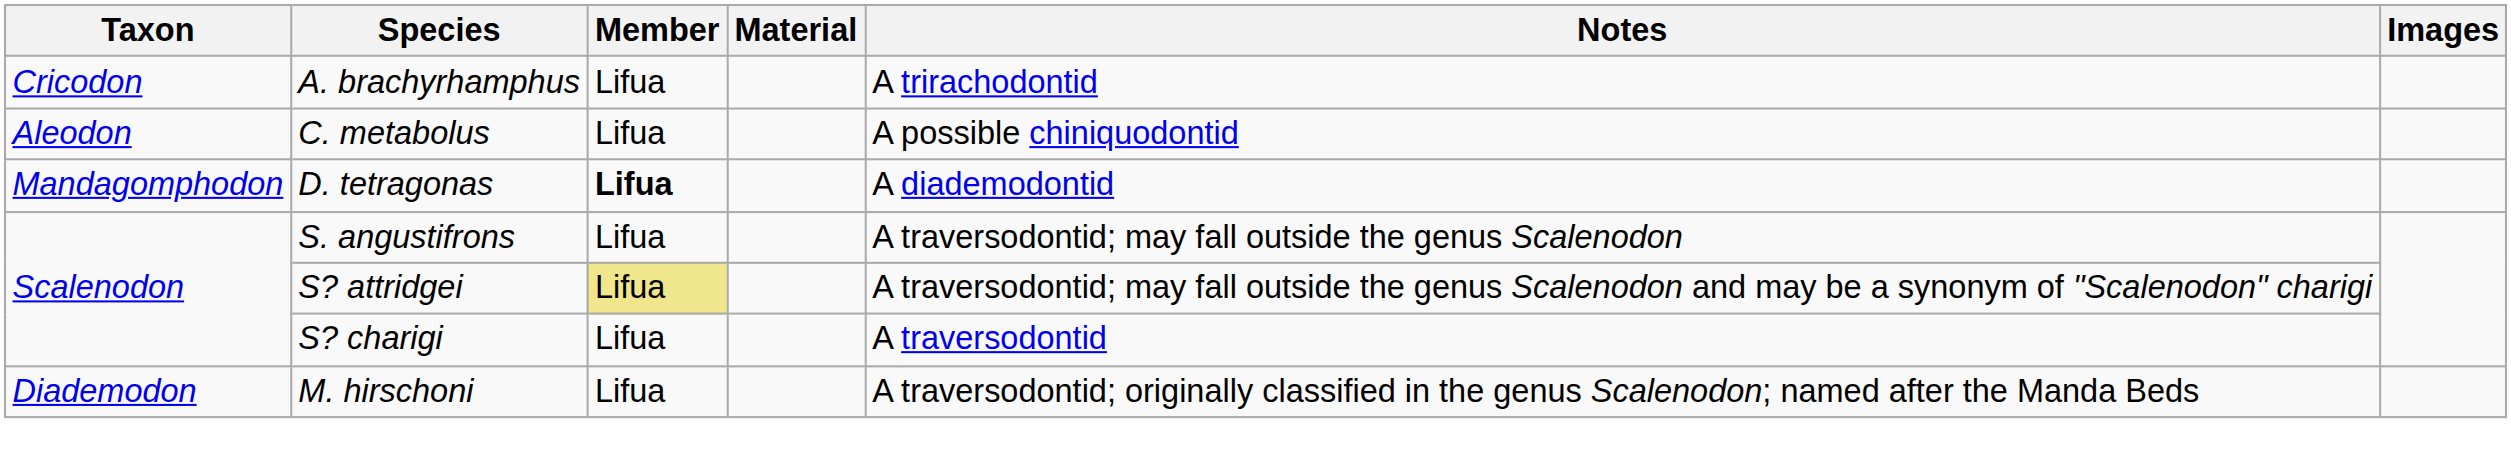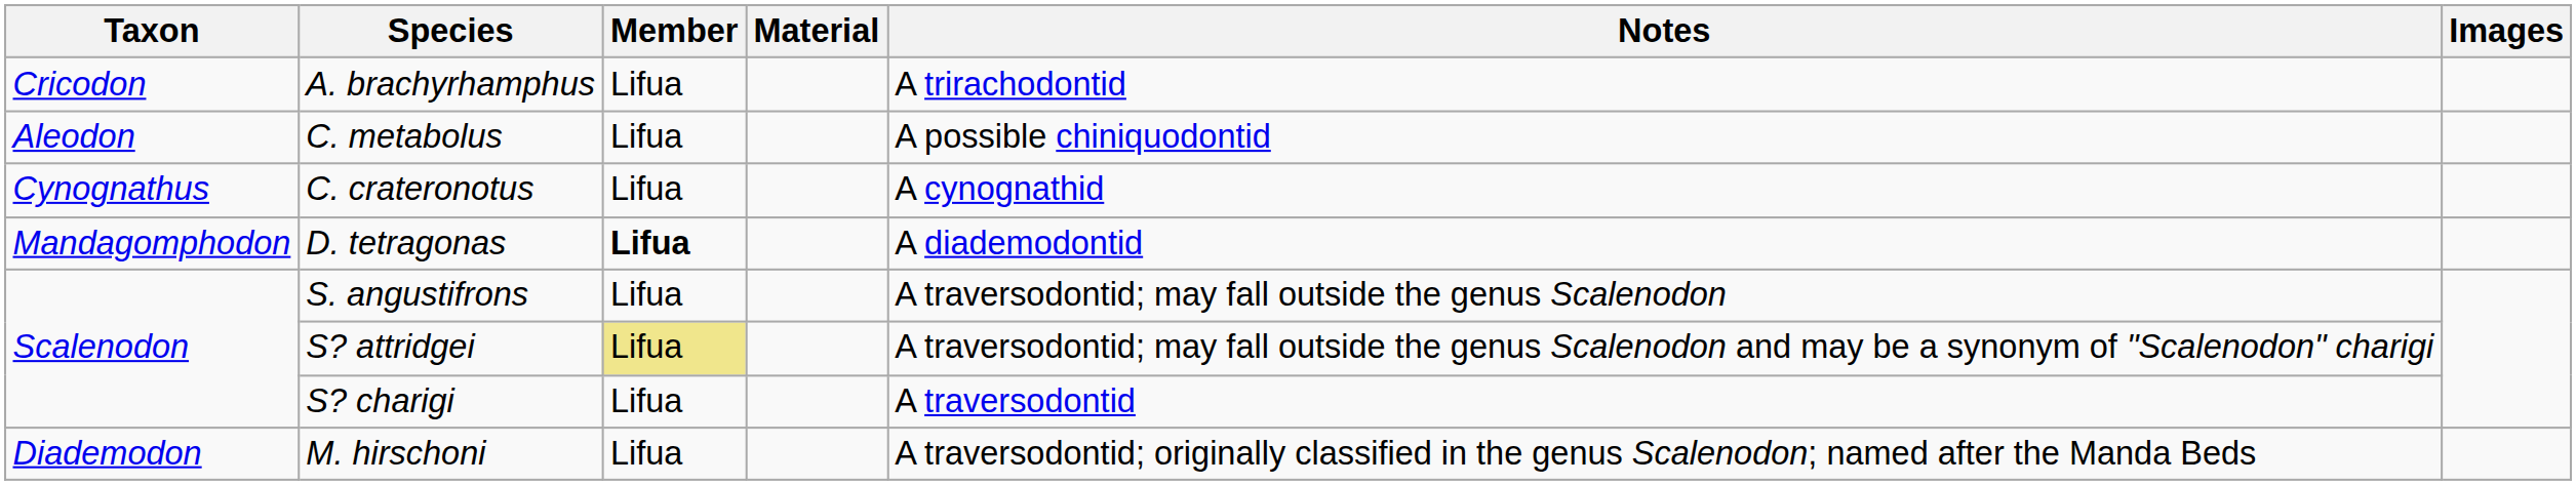+ row: Cynognathus | C. crateronotus | Lifua | A cynognathid
